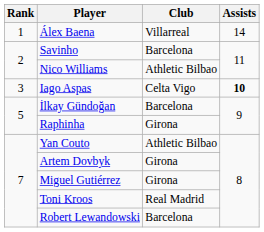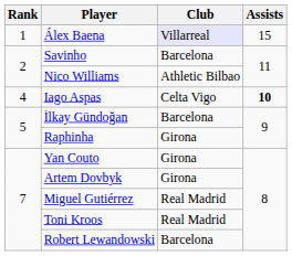Álex Baena | Club: no background -> lavender background
Álex Baena | Assists: 14 -> 15
Iago Aspas | Rank: 3 -> 4
Yan Couto | Club: Athletic Bilbao -> Girona
Miguel Gutiérrez | Club: Girona -> Real Madrid
